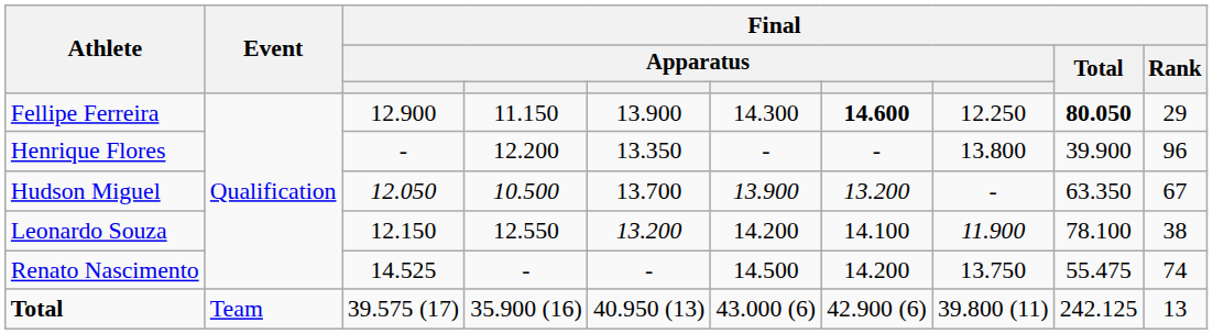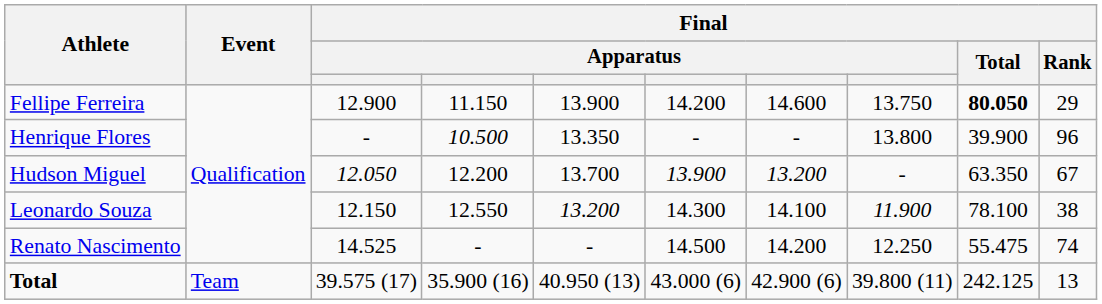Fellipe Ferreira | column 6: 14.300 -> 14.200
Fellipe Ferreira | column 7: bold -> normal
Fellipe Ferreira | column 8: 12.250 -> 13.750
Henrique Flores | column 4: 12.200 -> 10.500
Hudson Miguel | column 4: 10.500 -> 12.200
Leonardo Souza | column 6: 14.200 -> 14.300
Renato Nascimento | column 8: 13.750 -> 12.250
